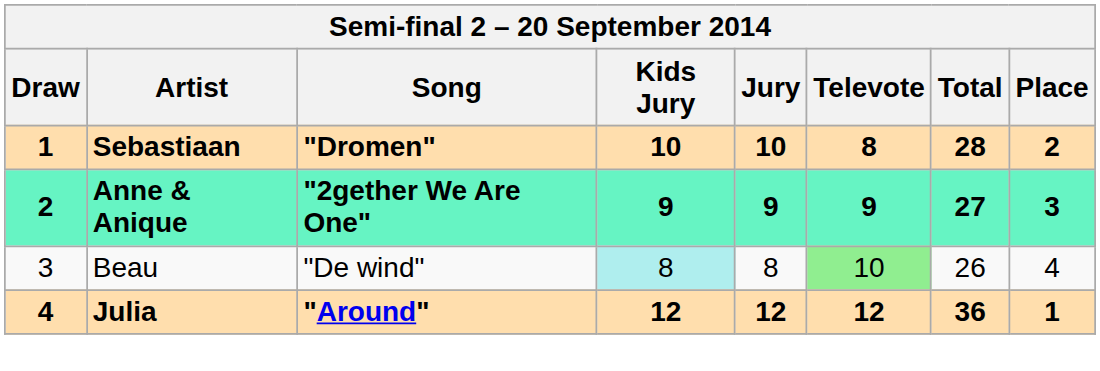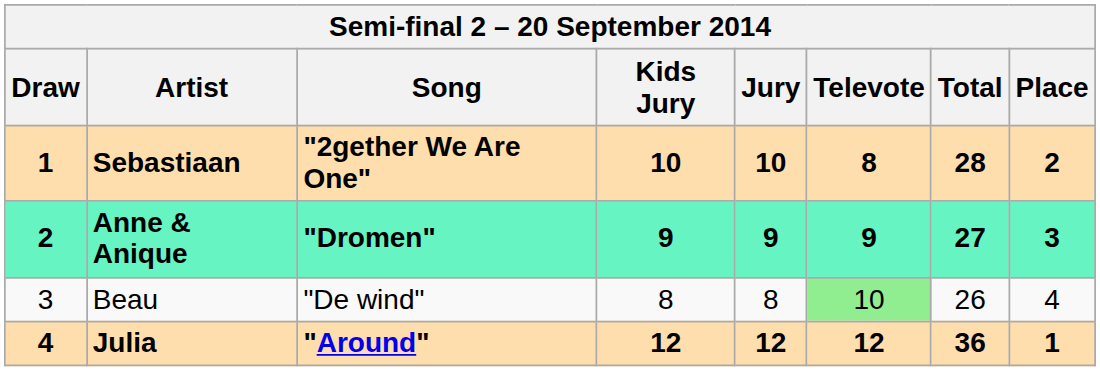Sebastiaan | Song: "Dromen" -> "2gether We Are One"
Anne & Anique | Song: "2gether We Are One" -> "Dromen"
Beau | Kids Jury: paleturquoise background -> no background
